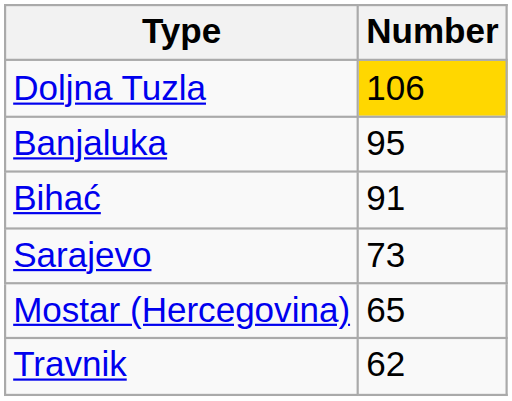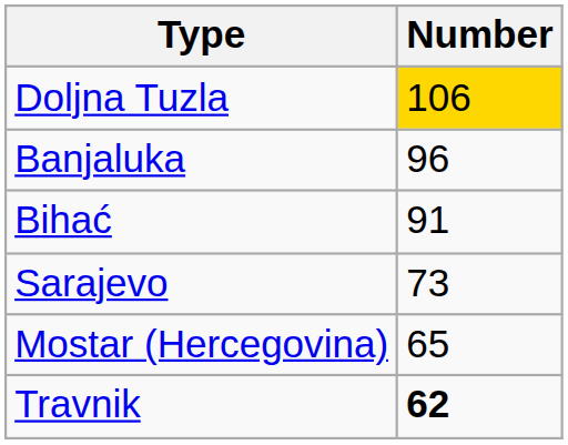Banjaluka | Number: 95 -> 96
Travnik | Number: normal -> bold
